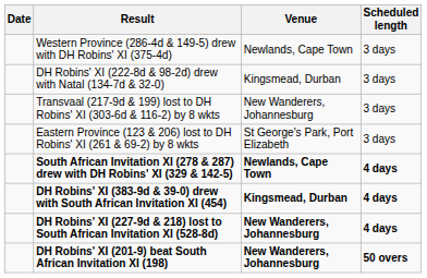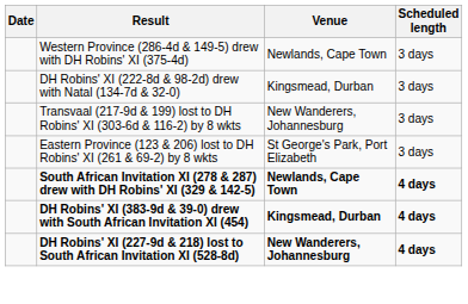- row: DH Robins' XI (201-9) beat South African Invitation XI (198) | New Wanderers, Johannesburg | 50 overs
